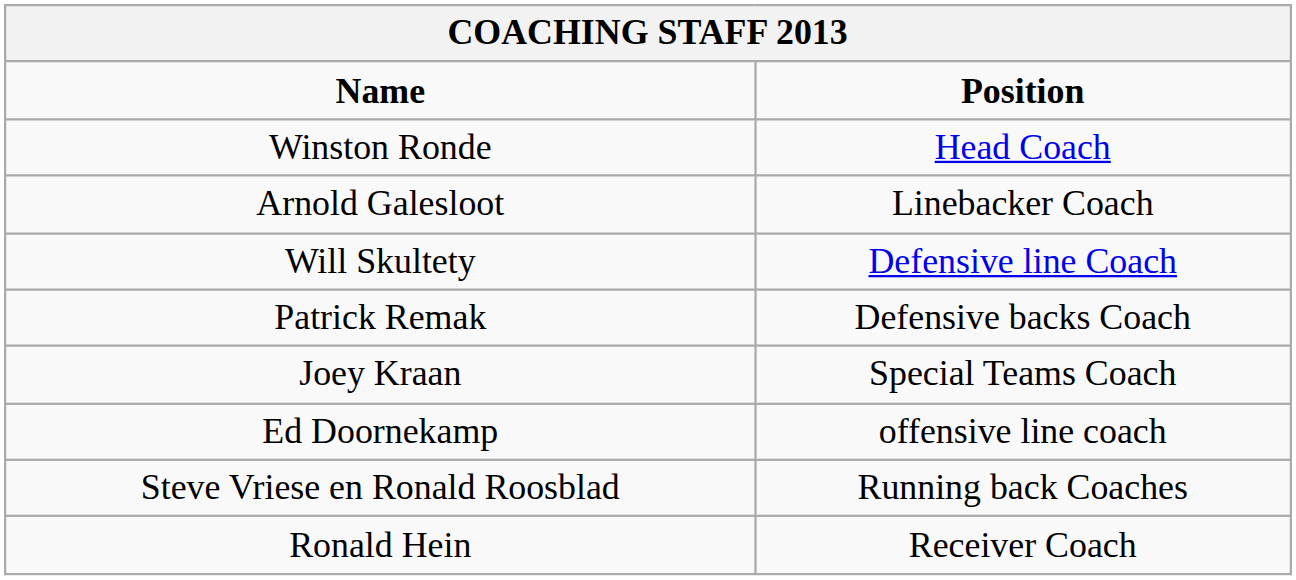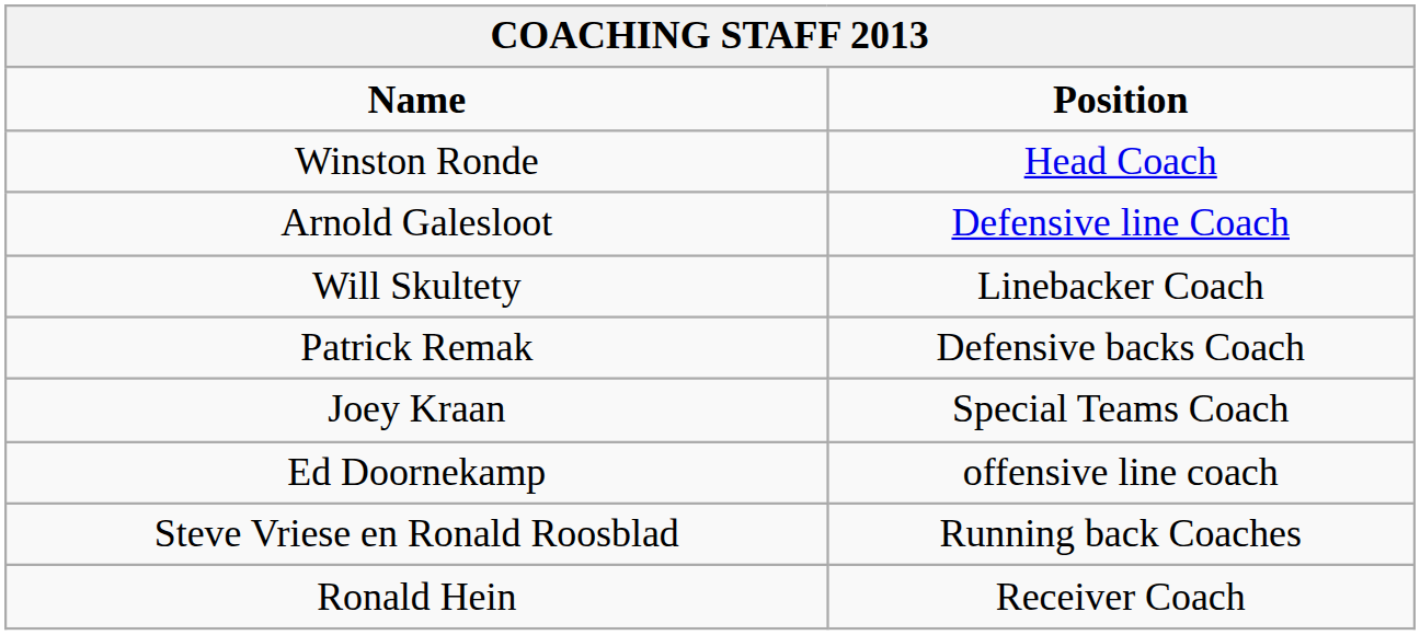Arnold Galesloot | Position: Linebacker Coach -> Defensive line Coach
Will Skultety | Position: Defensive line Coach -> Linebacker Coach
